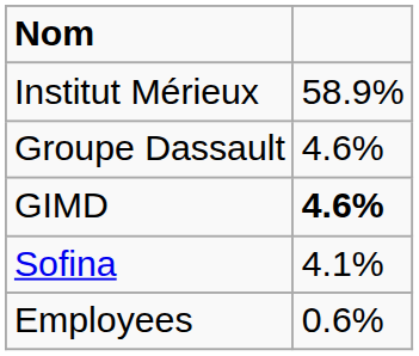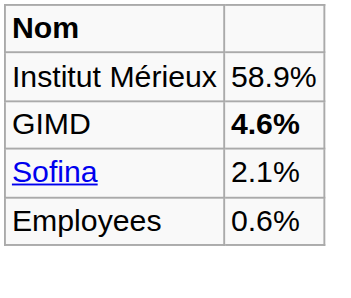- row: Groupe Dassault | 4.6%
Sofina | column 2: 4.1% -> 2.1%
